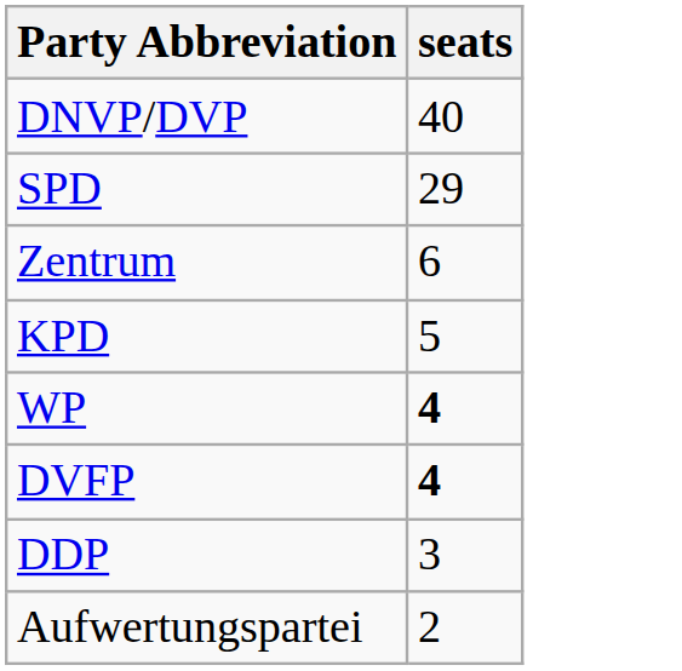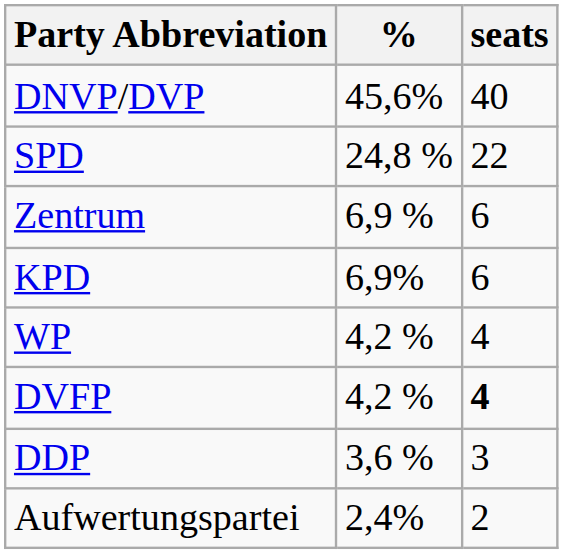+ column: % | 45,6% | 24,8 % | 6,9 % | 6,9% | 4,2 % | 4,2 % | 3,6 % | 2,4%
SPD | seats: 29 -> 22
KPD | seats: 5 -> 6
WP | seats: bold -> normal
